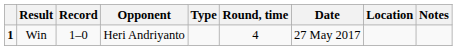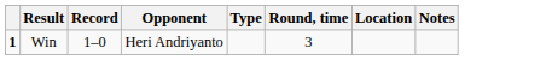- column: Date | 27 May 2017
Win | Round, time: 4 -> 3
